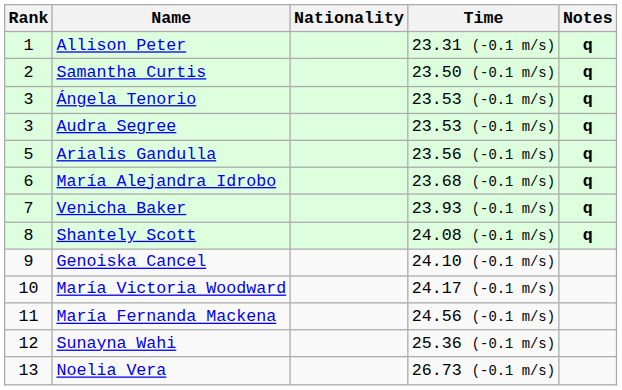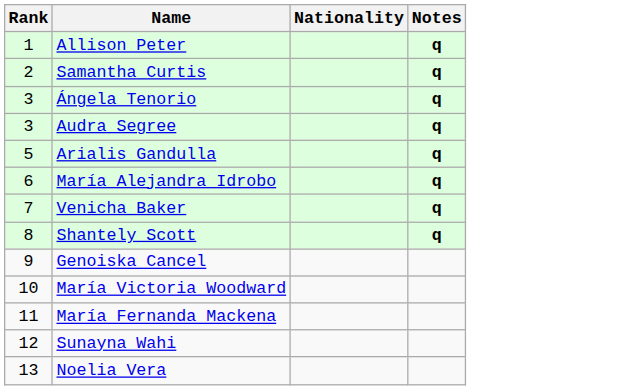- column: Time | 23.31 (-0.1 m/s) | 23.50 (-0.1 m/s) | 23.53 (-0.1 m/s) | 23.53 (-0.1 m/s) | 23.56 (-0.1 m/s) | 23.68 (-0.1 m/s) | 23.93 (-0.1 m/s) | 24.08 (-0.1 m/s) | 24.10 (-0.1 m/s) | 24.17 (-0.1 m/s) | 24.56 (-0.1 m/s) | 25.36 (-0.1 m/s) | 26.73 (-0.1 m/s)
